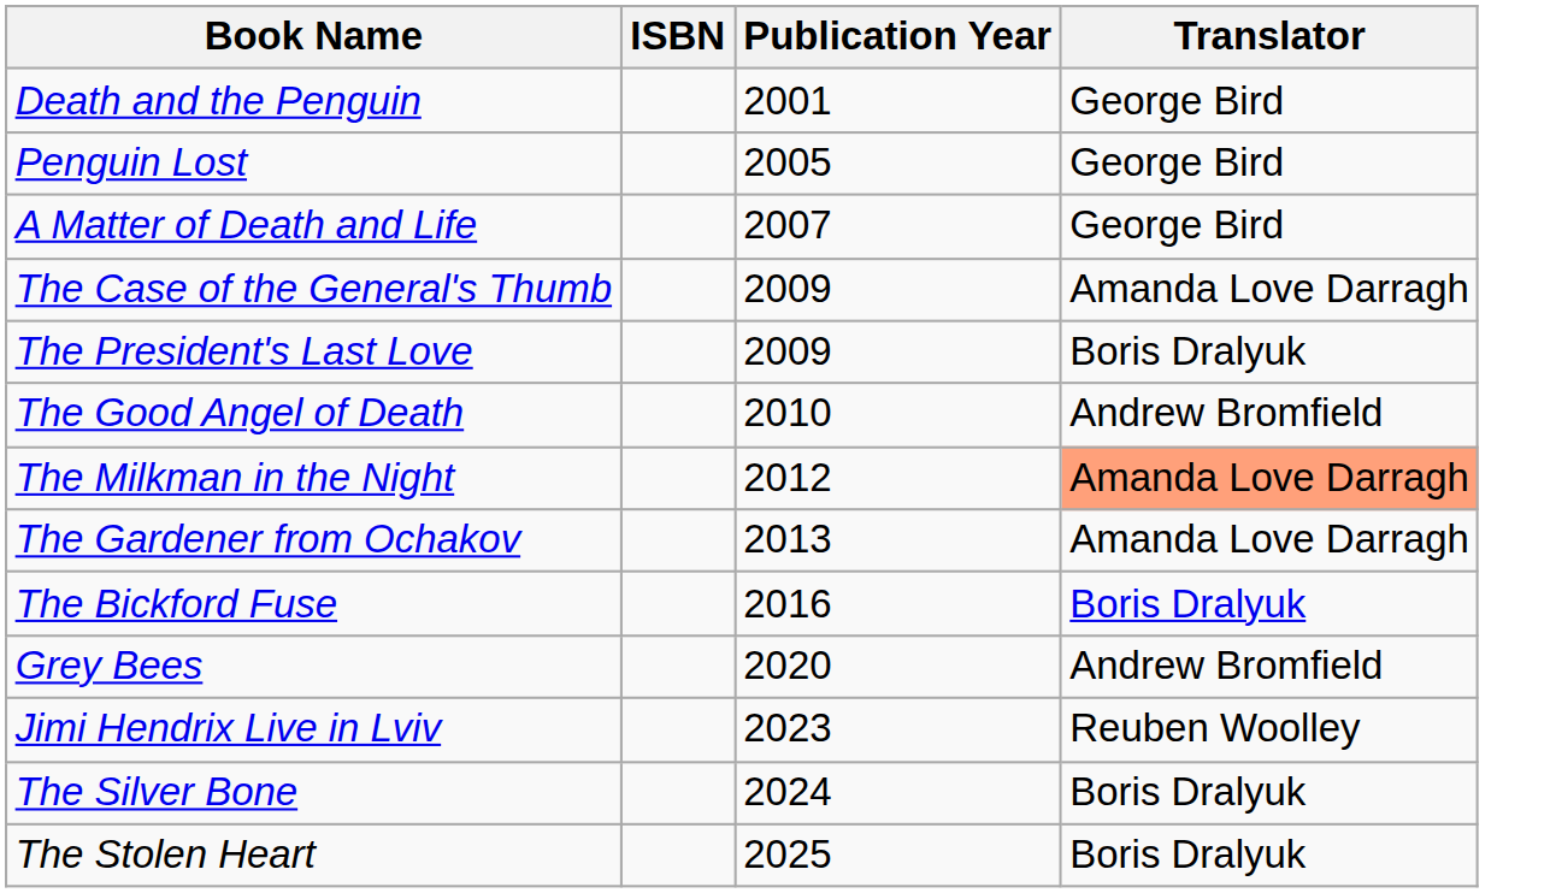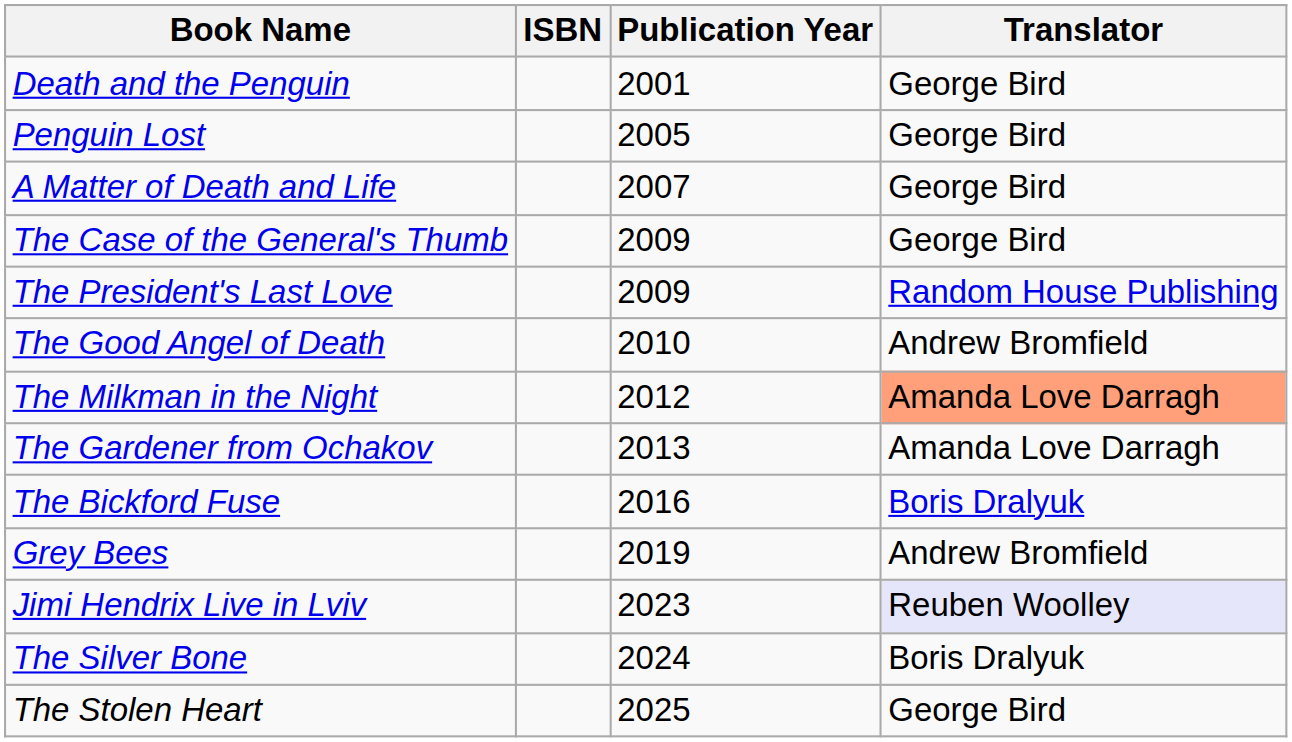The Case of the General's Thumb | Translator: Amanda Love Darragh -> George Bird
The President's Last Love | Translator: Boris Dralyuk -> Random House Publishing
Grey Bees | Publication Year: 2020 -> 2019
Jimi Hendrix Live in Lviv | Translator: no background -> lavender background
The Stolen Heart | Translator: Boris Dralyuk -> George Bird
